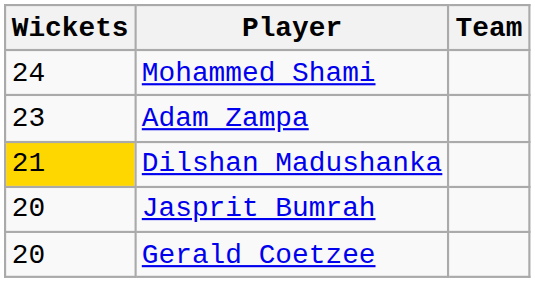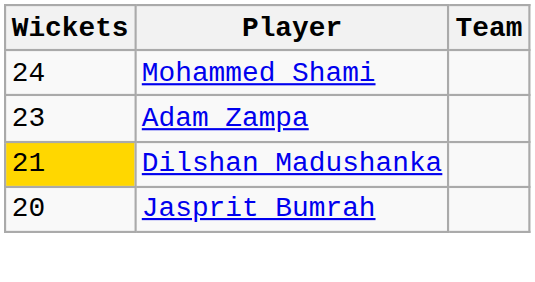- row: 20 | Gerald Coetzee
